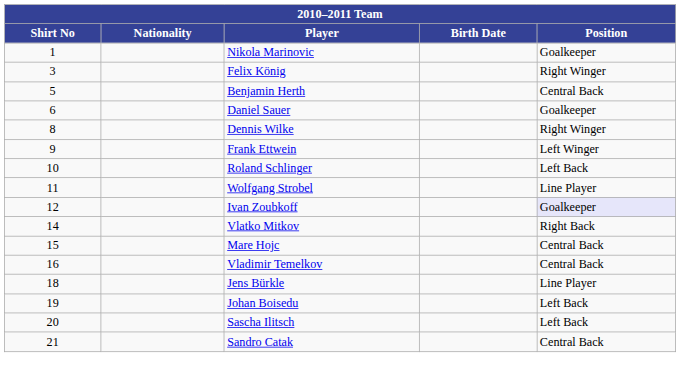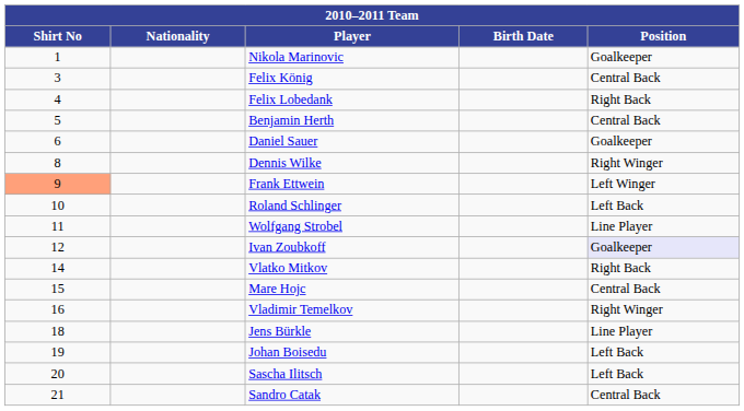Felix König | Position: Right Winger -> Central Back
+ row: 4 | Felix Lobedank | Right Back
Frank Ettwein | Shirt No: no background -> lightsalmon background
Vladimir Temelkov | Position: Central Back -> Right Winger
